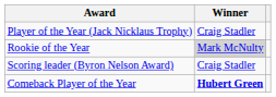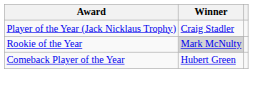- row: Scoring leader (Byron Nelson Award) | Craig Stadler
Comeback Player of the Year | Winner: bold -> normal
